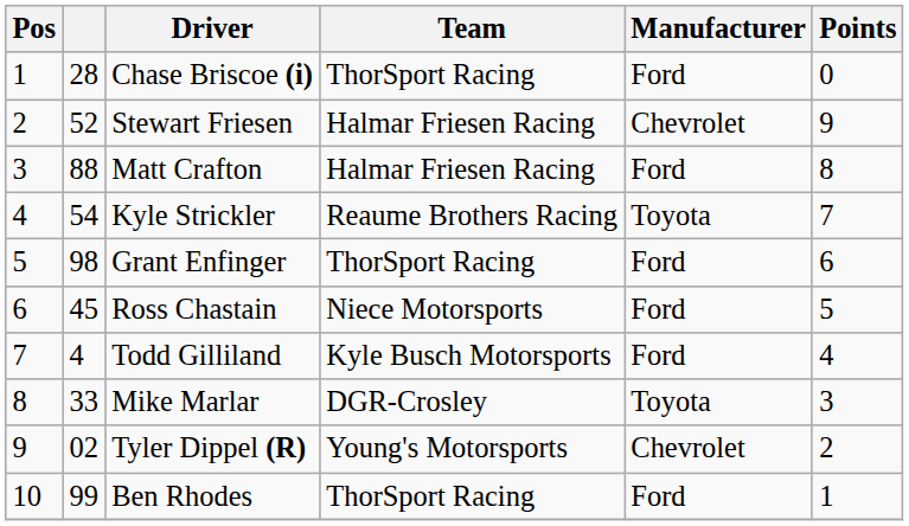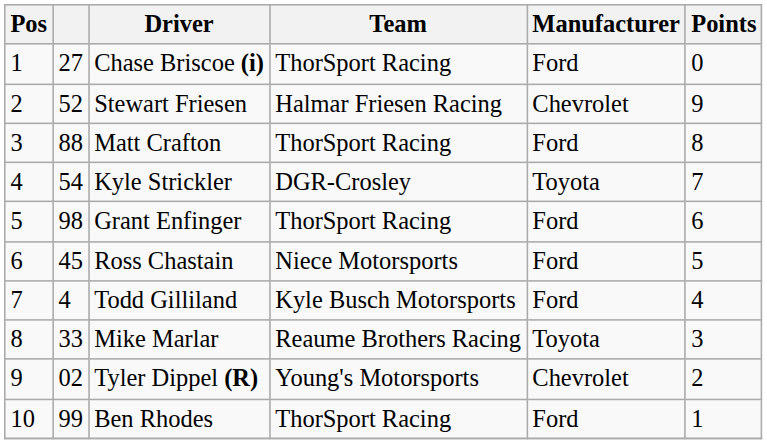Chase Briscoe (i) | column 2: 28 -> 27
Matt Crafton | Team: Halmar Friesen Racing -> ThorSport Racing
Kyle Strickler | Team: Reaume Brothers Racing -> DGR-Crosley
Mike Marlar | Team: DGR-Crosley -> Reaume Brothers Racing
